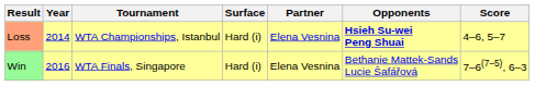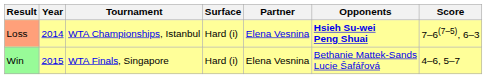Loss | Score: 4–6, 5–7 -> 7–6(7–5), 6–3
Win | Year: 2016 -> 2015
Win | Score: 7–6(7–5), 6–3 -> 4–6, 5–7
